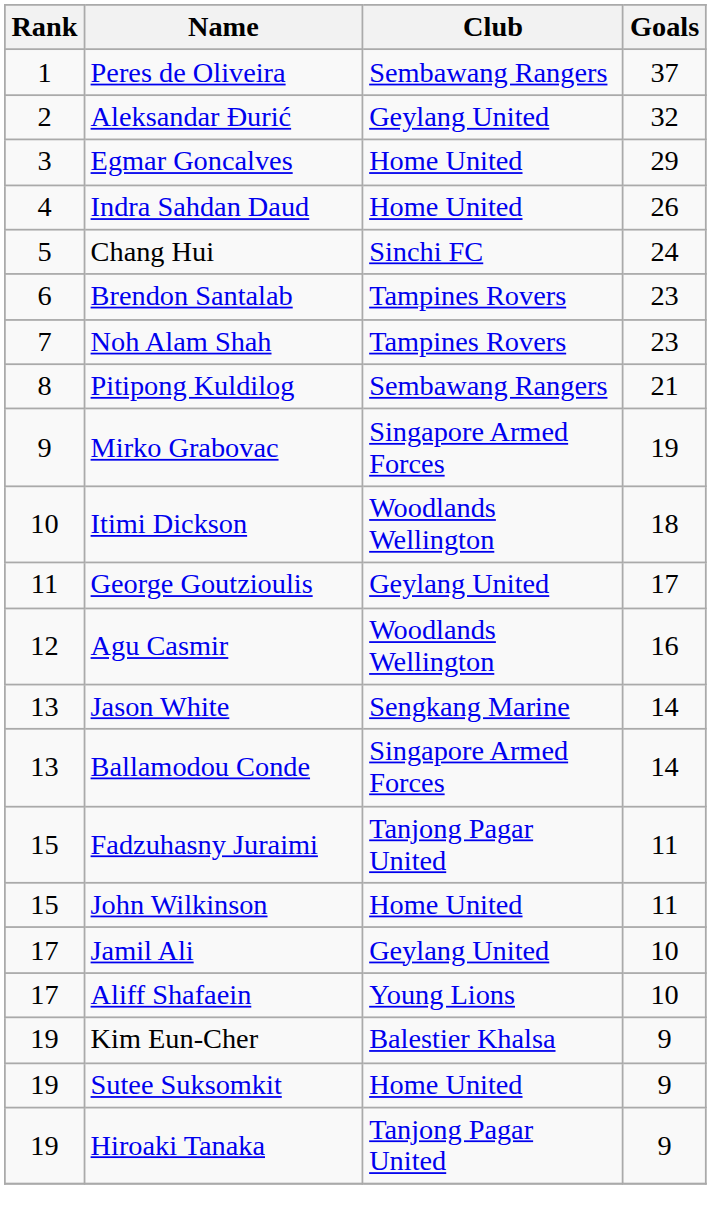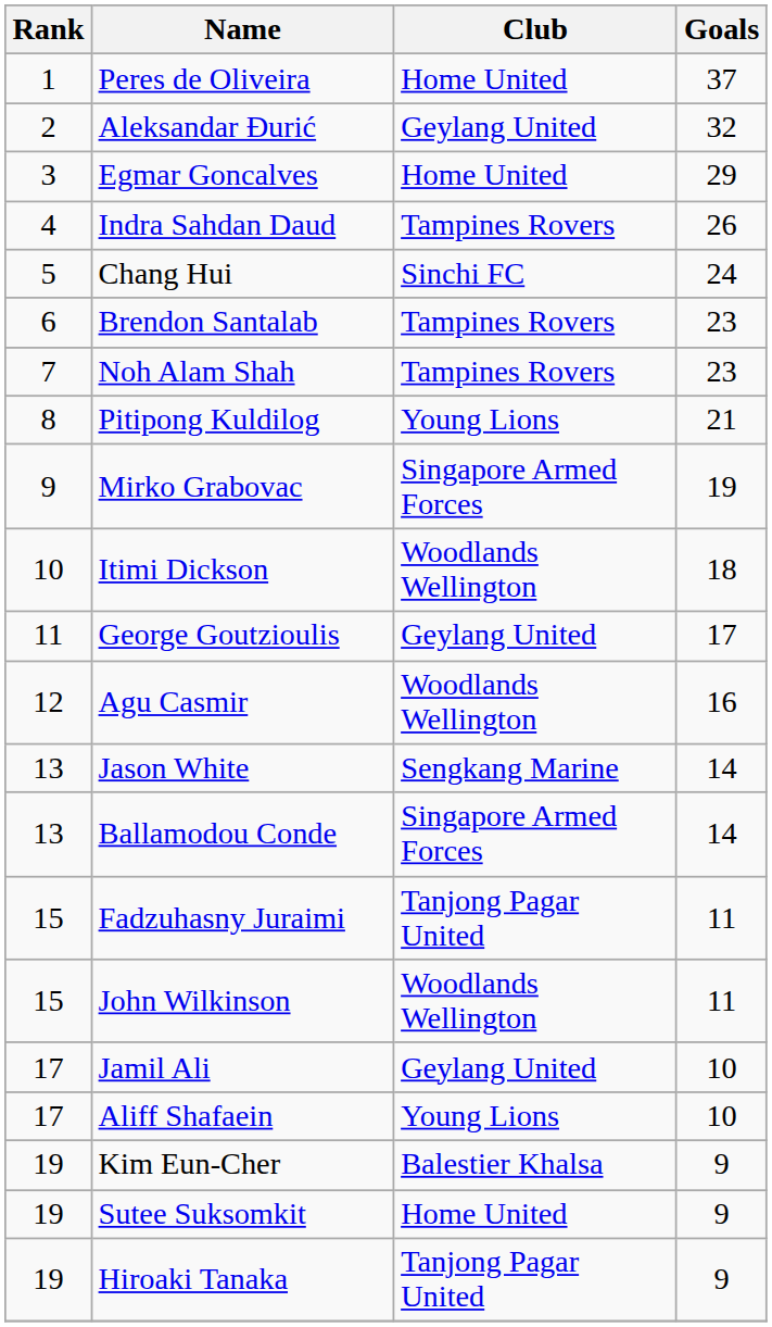Peres de Oliveira | Club: Sembawang Rangers -> Home United
Indra Sahdan Daud | Club: Home United -> Tampines Rovers
Pitipong Kuldilog | Club: Sembawang Rangers -> Young Lions
John Wilkinson | Club: Home United -> Woodlands Wellington
